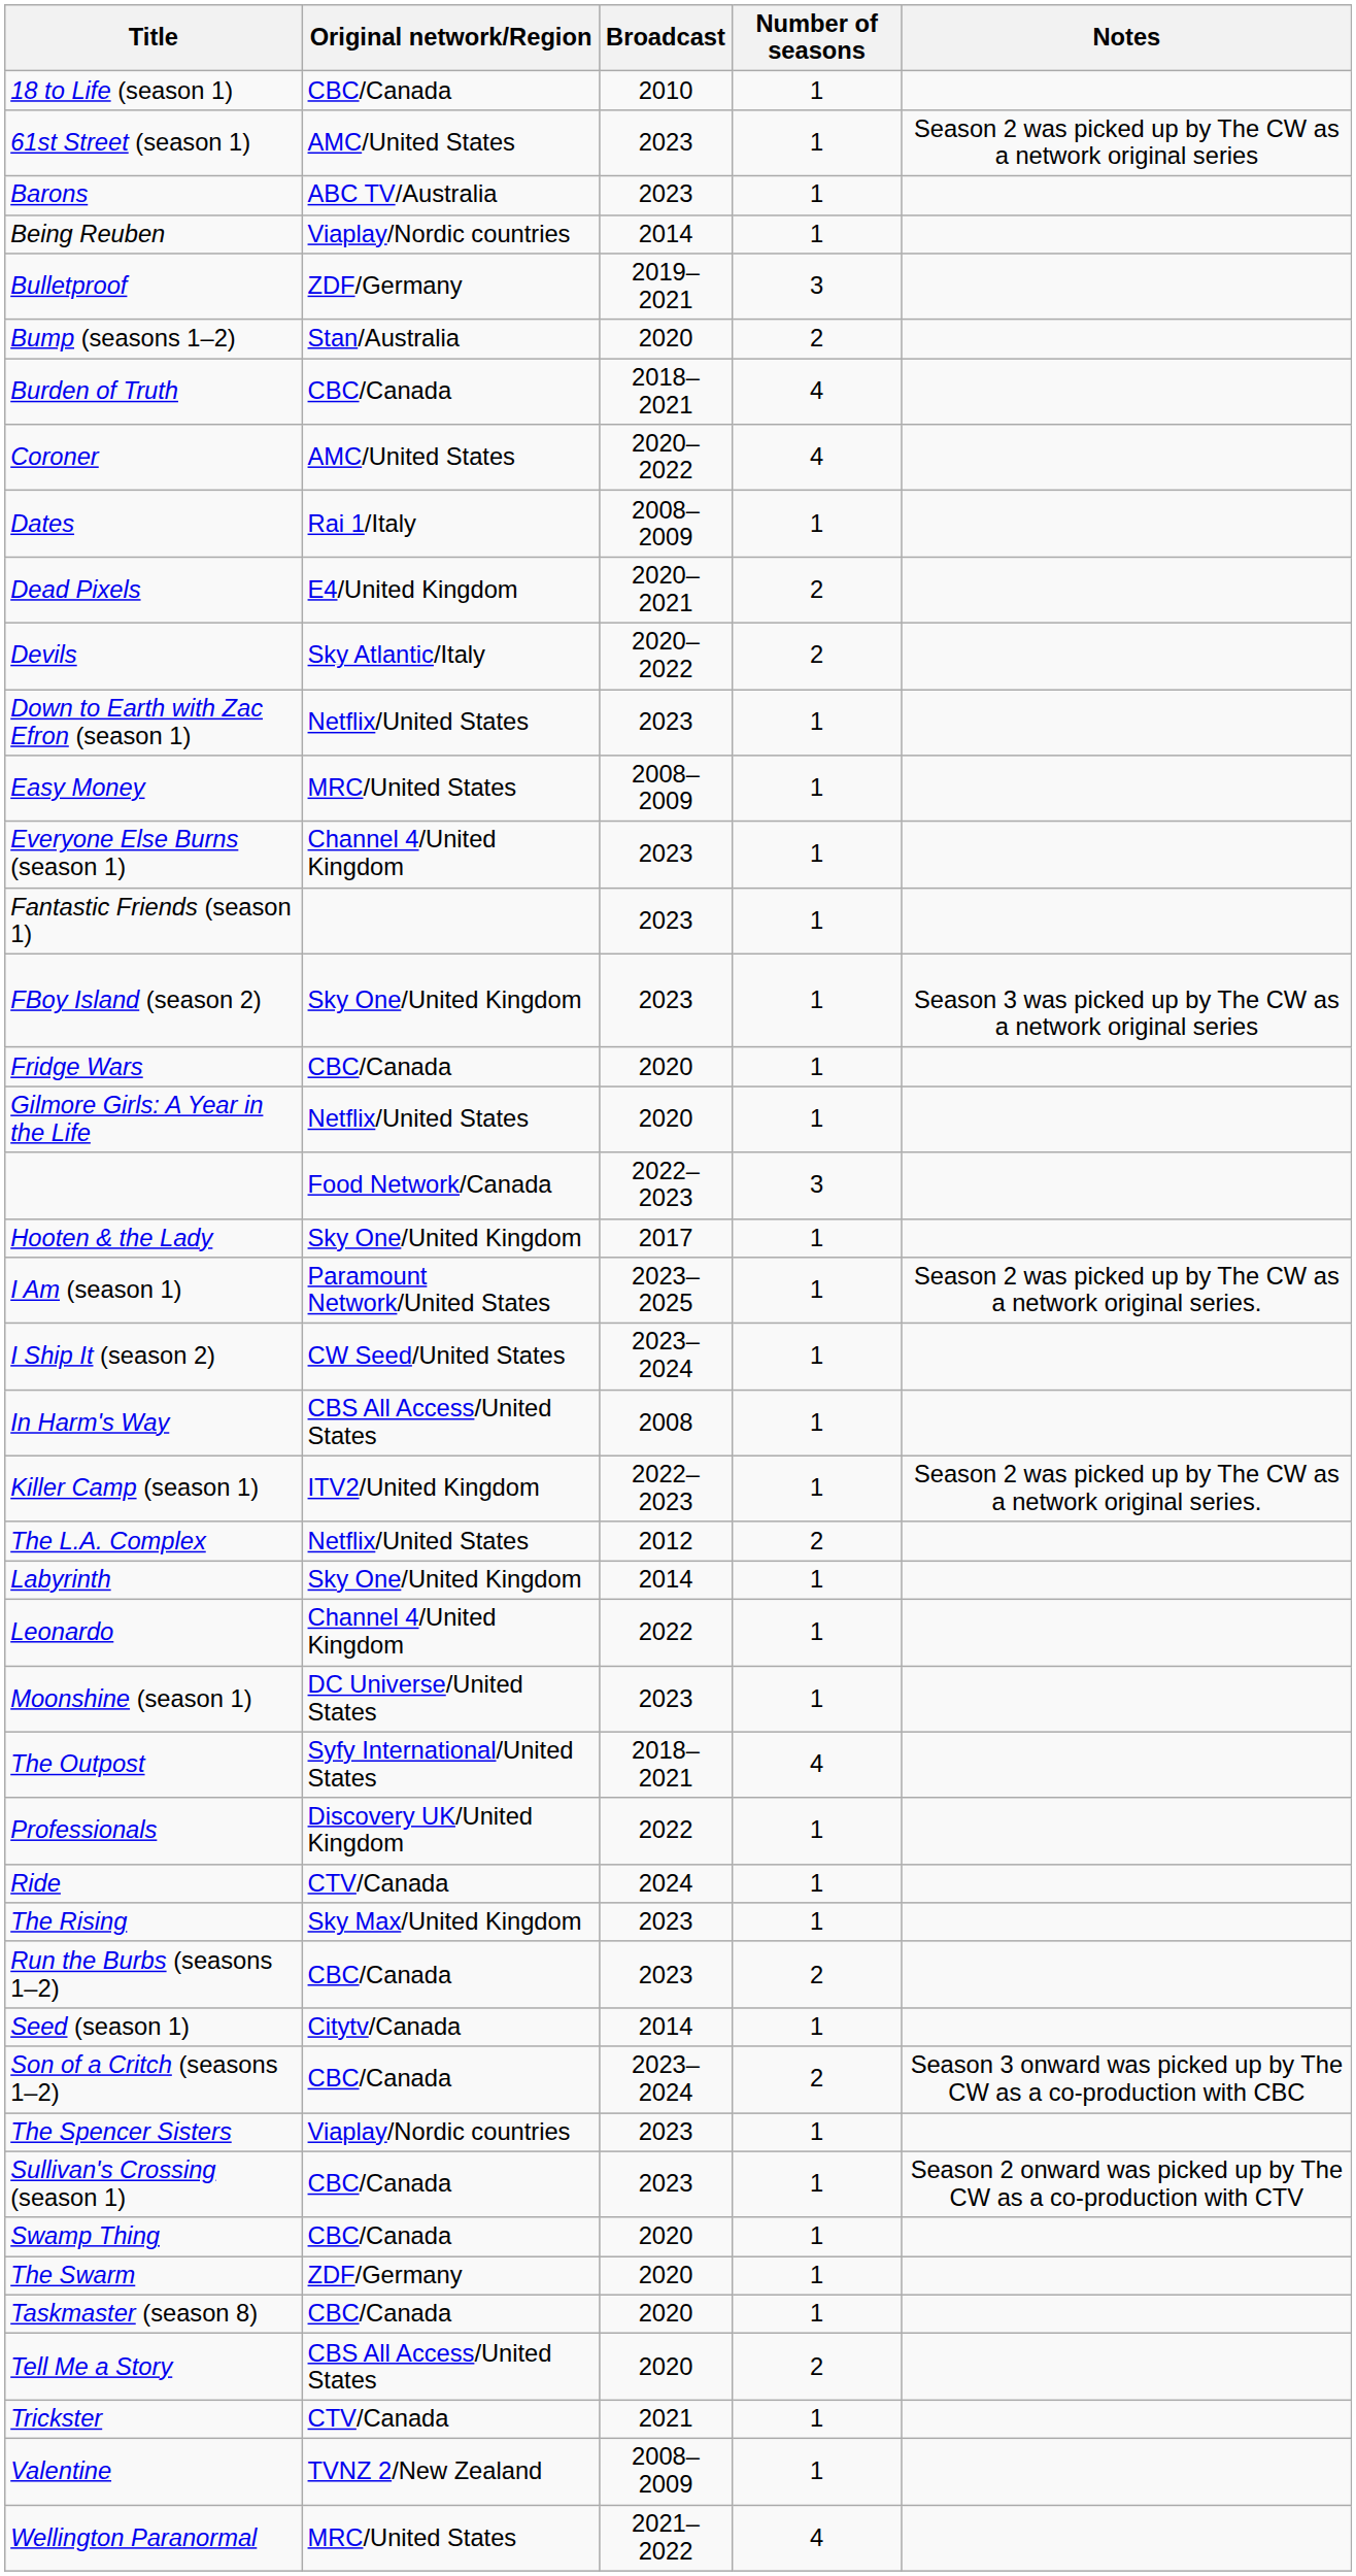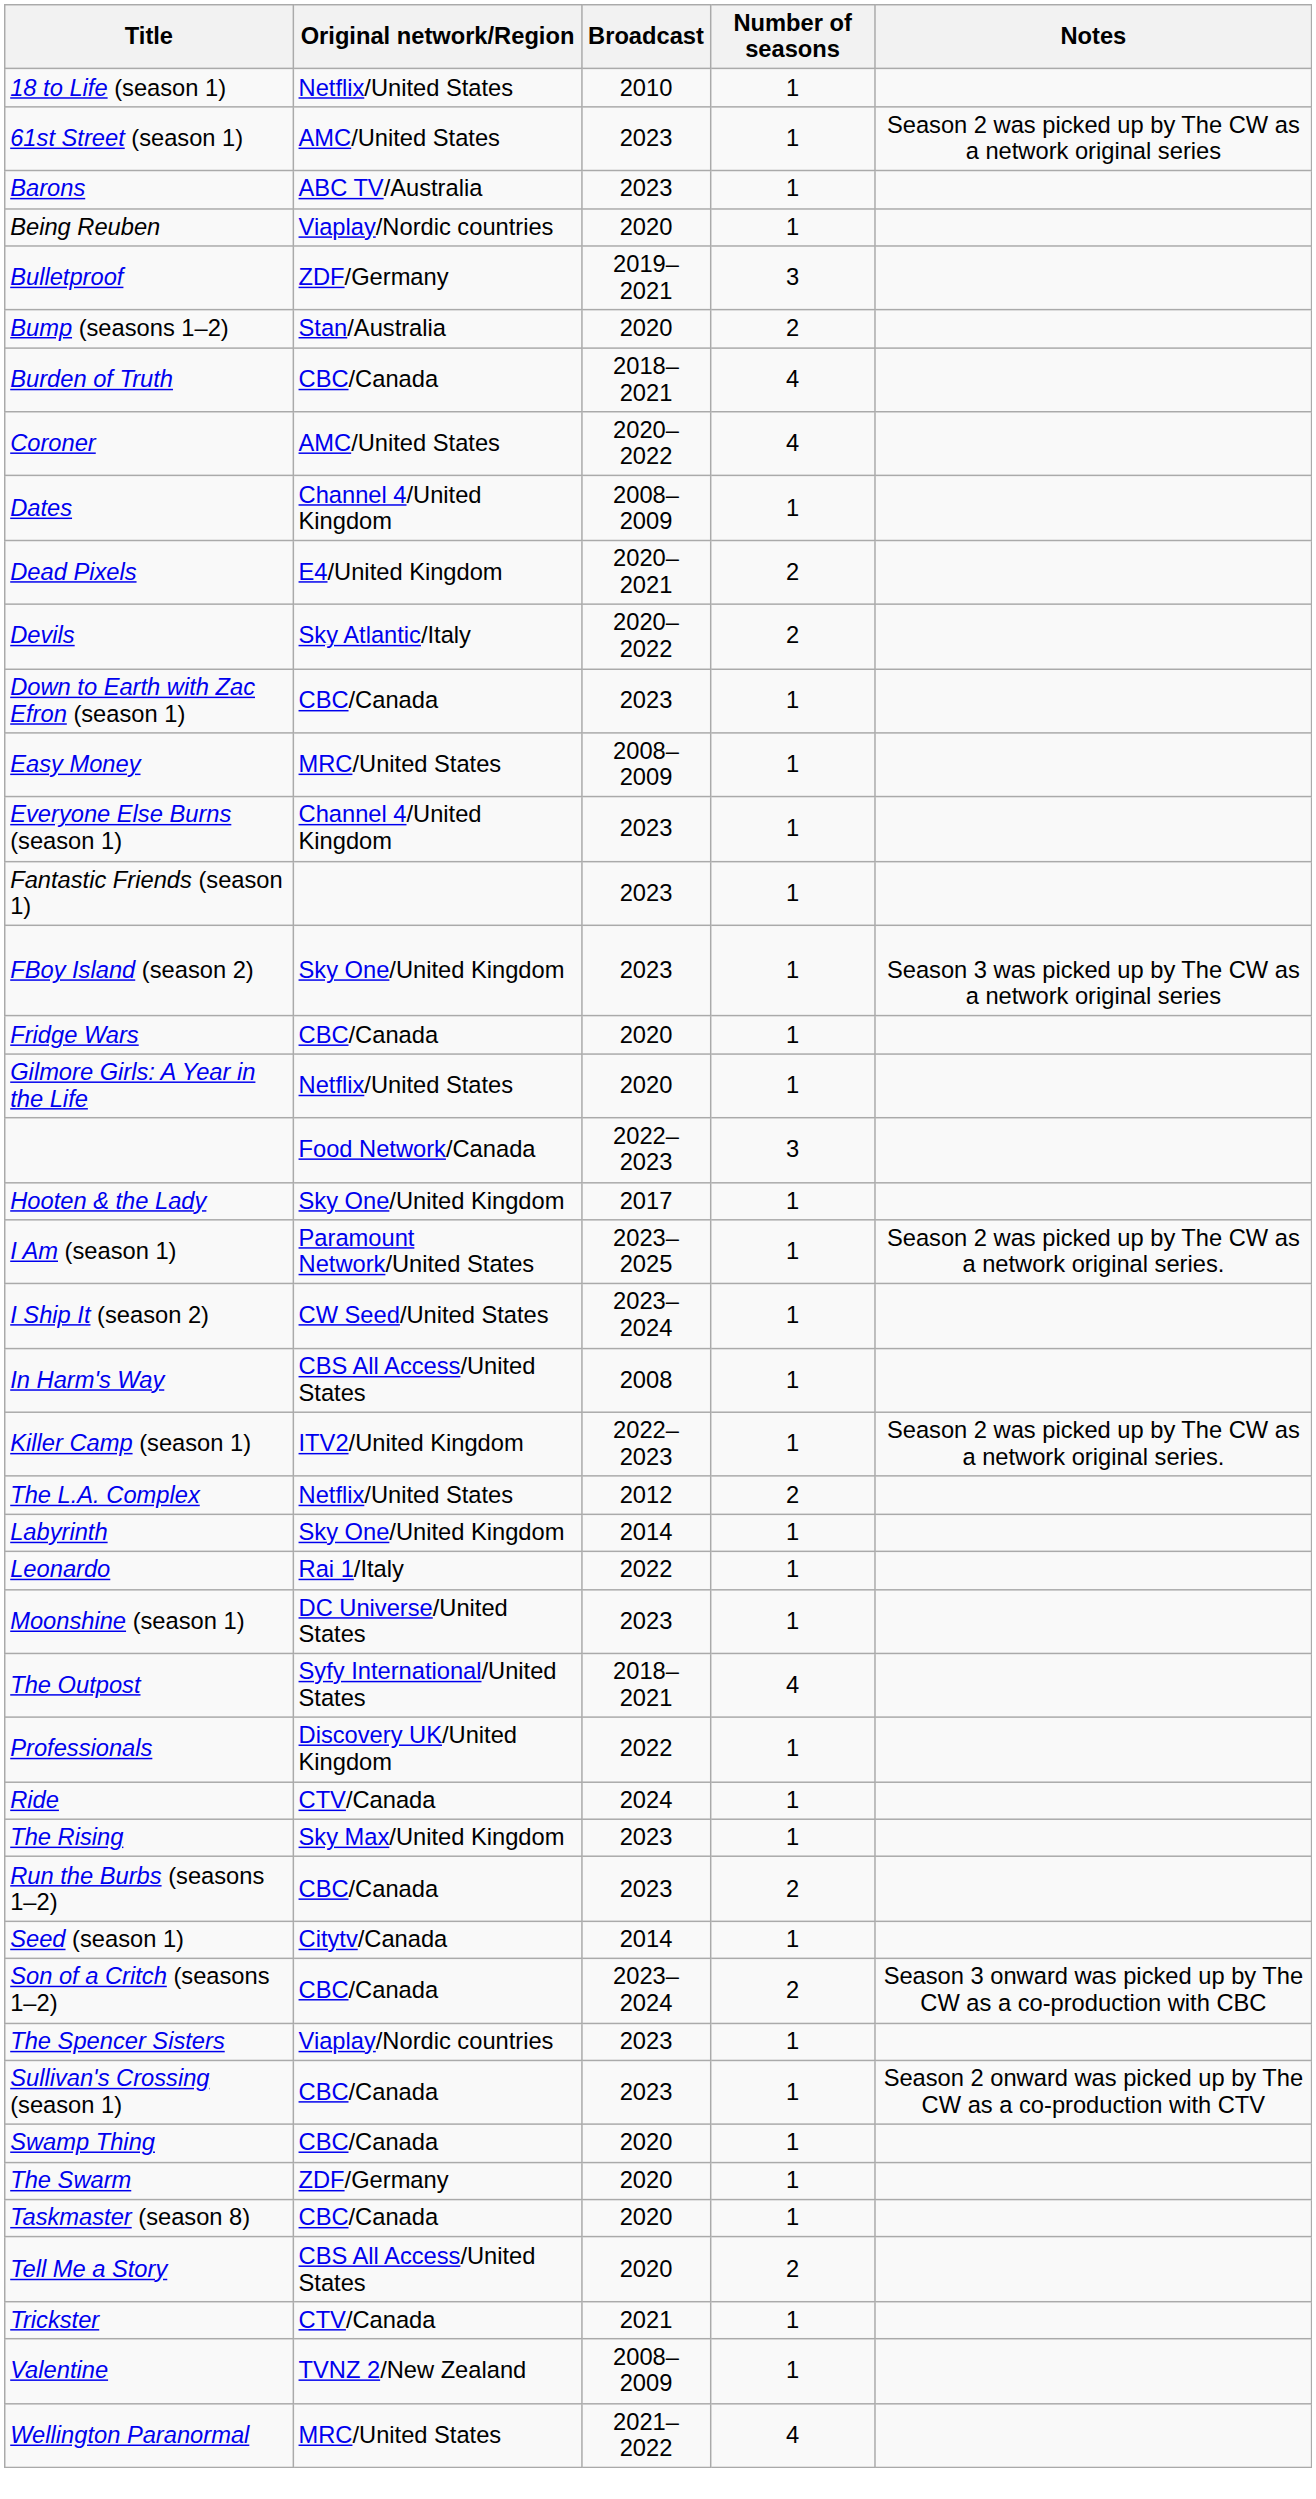18 to Life (season 1) | Original network/Region: CBC/Canada -> Netflix/United States
Being Reuben | Broadcast: 2014 -> 2020
Dates | Original network/Region: Rai 1/Italy -> Channel 4/United Kingdom
Down to Earth with Zac Efron (season 1) | Original network/Region: Netflix/United States -> CBC/Canada
Leonardo | Original network/Region: Channel 4/United Kingdom -> Rai 1/Italy
